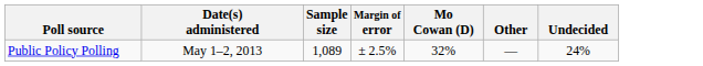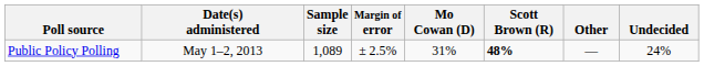+ column: Scott Brown (R) | 48%
Public Policy Polling | Mo Cowan (D): 32% -> 31%
